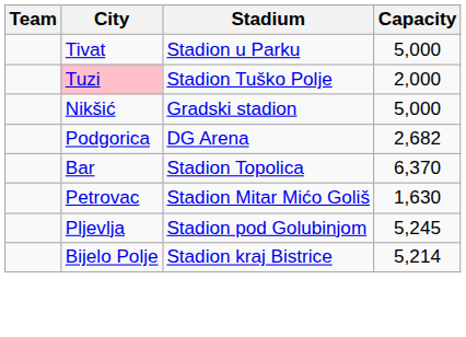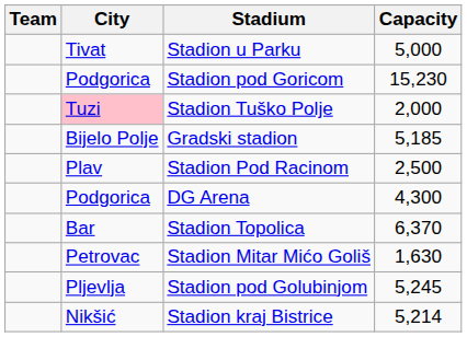+ row: Podgorica | Stadion pod Goricom | 15,230
Gradski stadion | City: Nikšić -> Bijelo Polje
Gradski stadion | Capacity: 5,000 -> 5,185
+ row: Plav | Stadion Pod Racinom | 2,500
DG Arena | Capacity: 2,682 -> 4,300
Stadion kraj Bistrice | City: Bijelo Polje -> Nikšić
